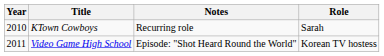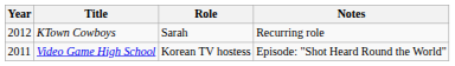columns swapped: Role <-> Notes
KTown Cowboys | Year: 2010 -> 2012
